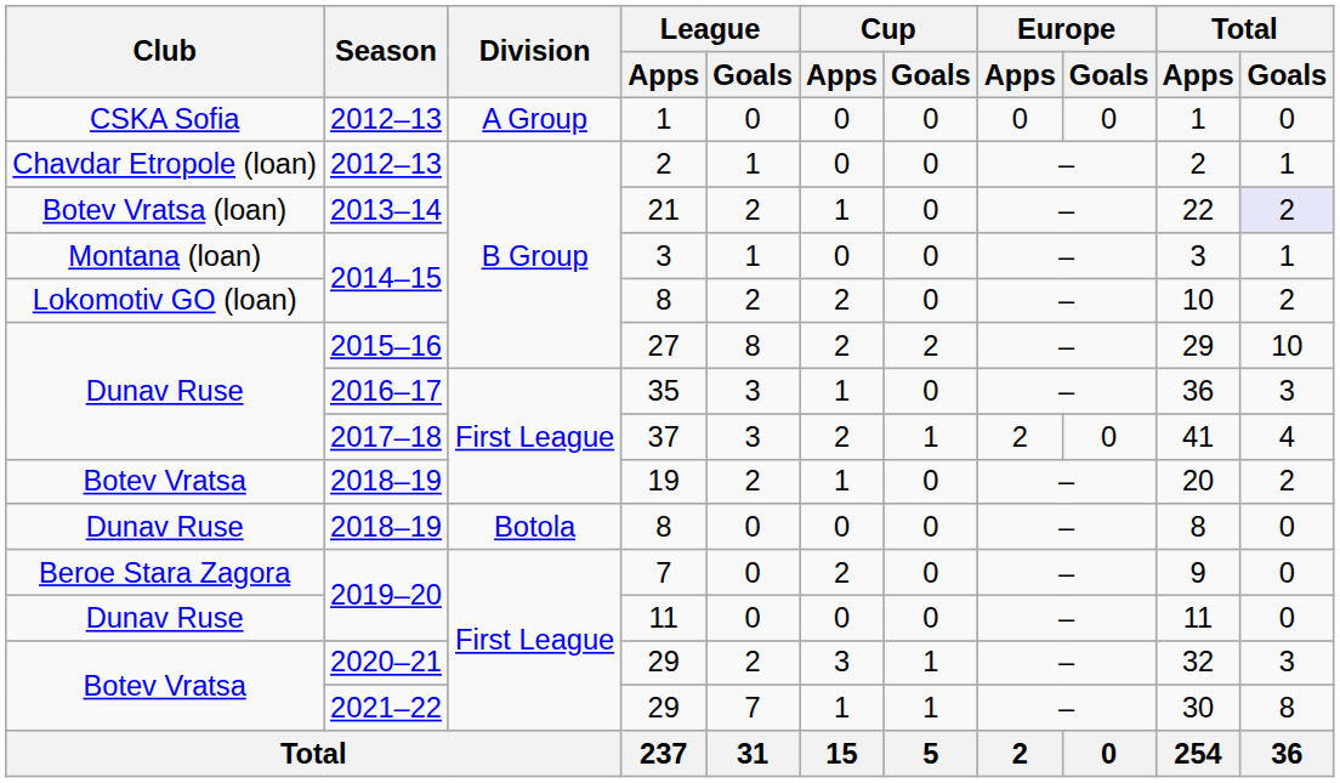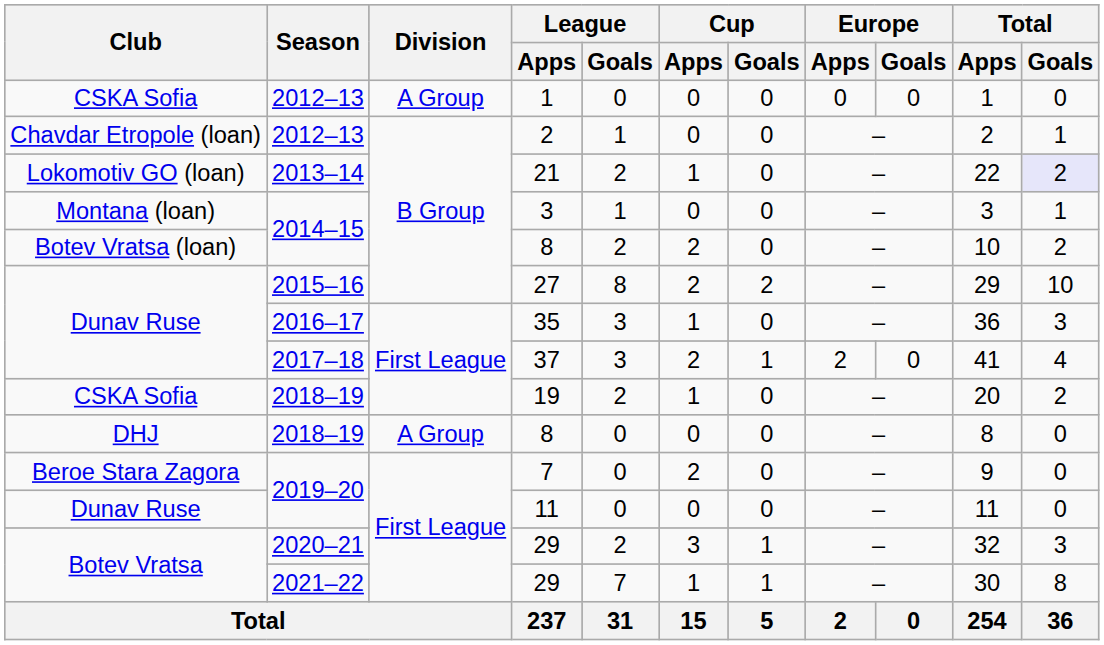21 | Club: Botev Vratsa (loan) -> Lokomotiv GO (loan)
2014–15 / 8 | Club: Lokomotiv GO (loan) -> Botev Vratsa (loan)
19 | Club: Botev Vratsa -> CSKA Sofia
2018–19 / 8 | Club: Dunav Ruse -> DHJ
2018–19 / 8 | Division: Botola -> A Group
